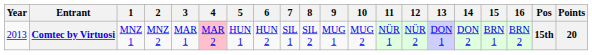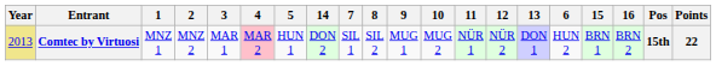columns swapped: 6 <-> 14
Comtec by Virtuosi | Year: no background -> khaki background
Comtec by Virtuosi | Points: 20 -> 22
